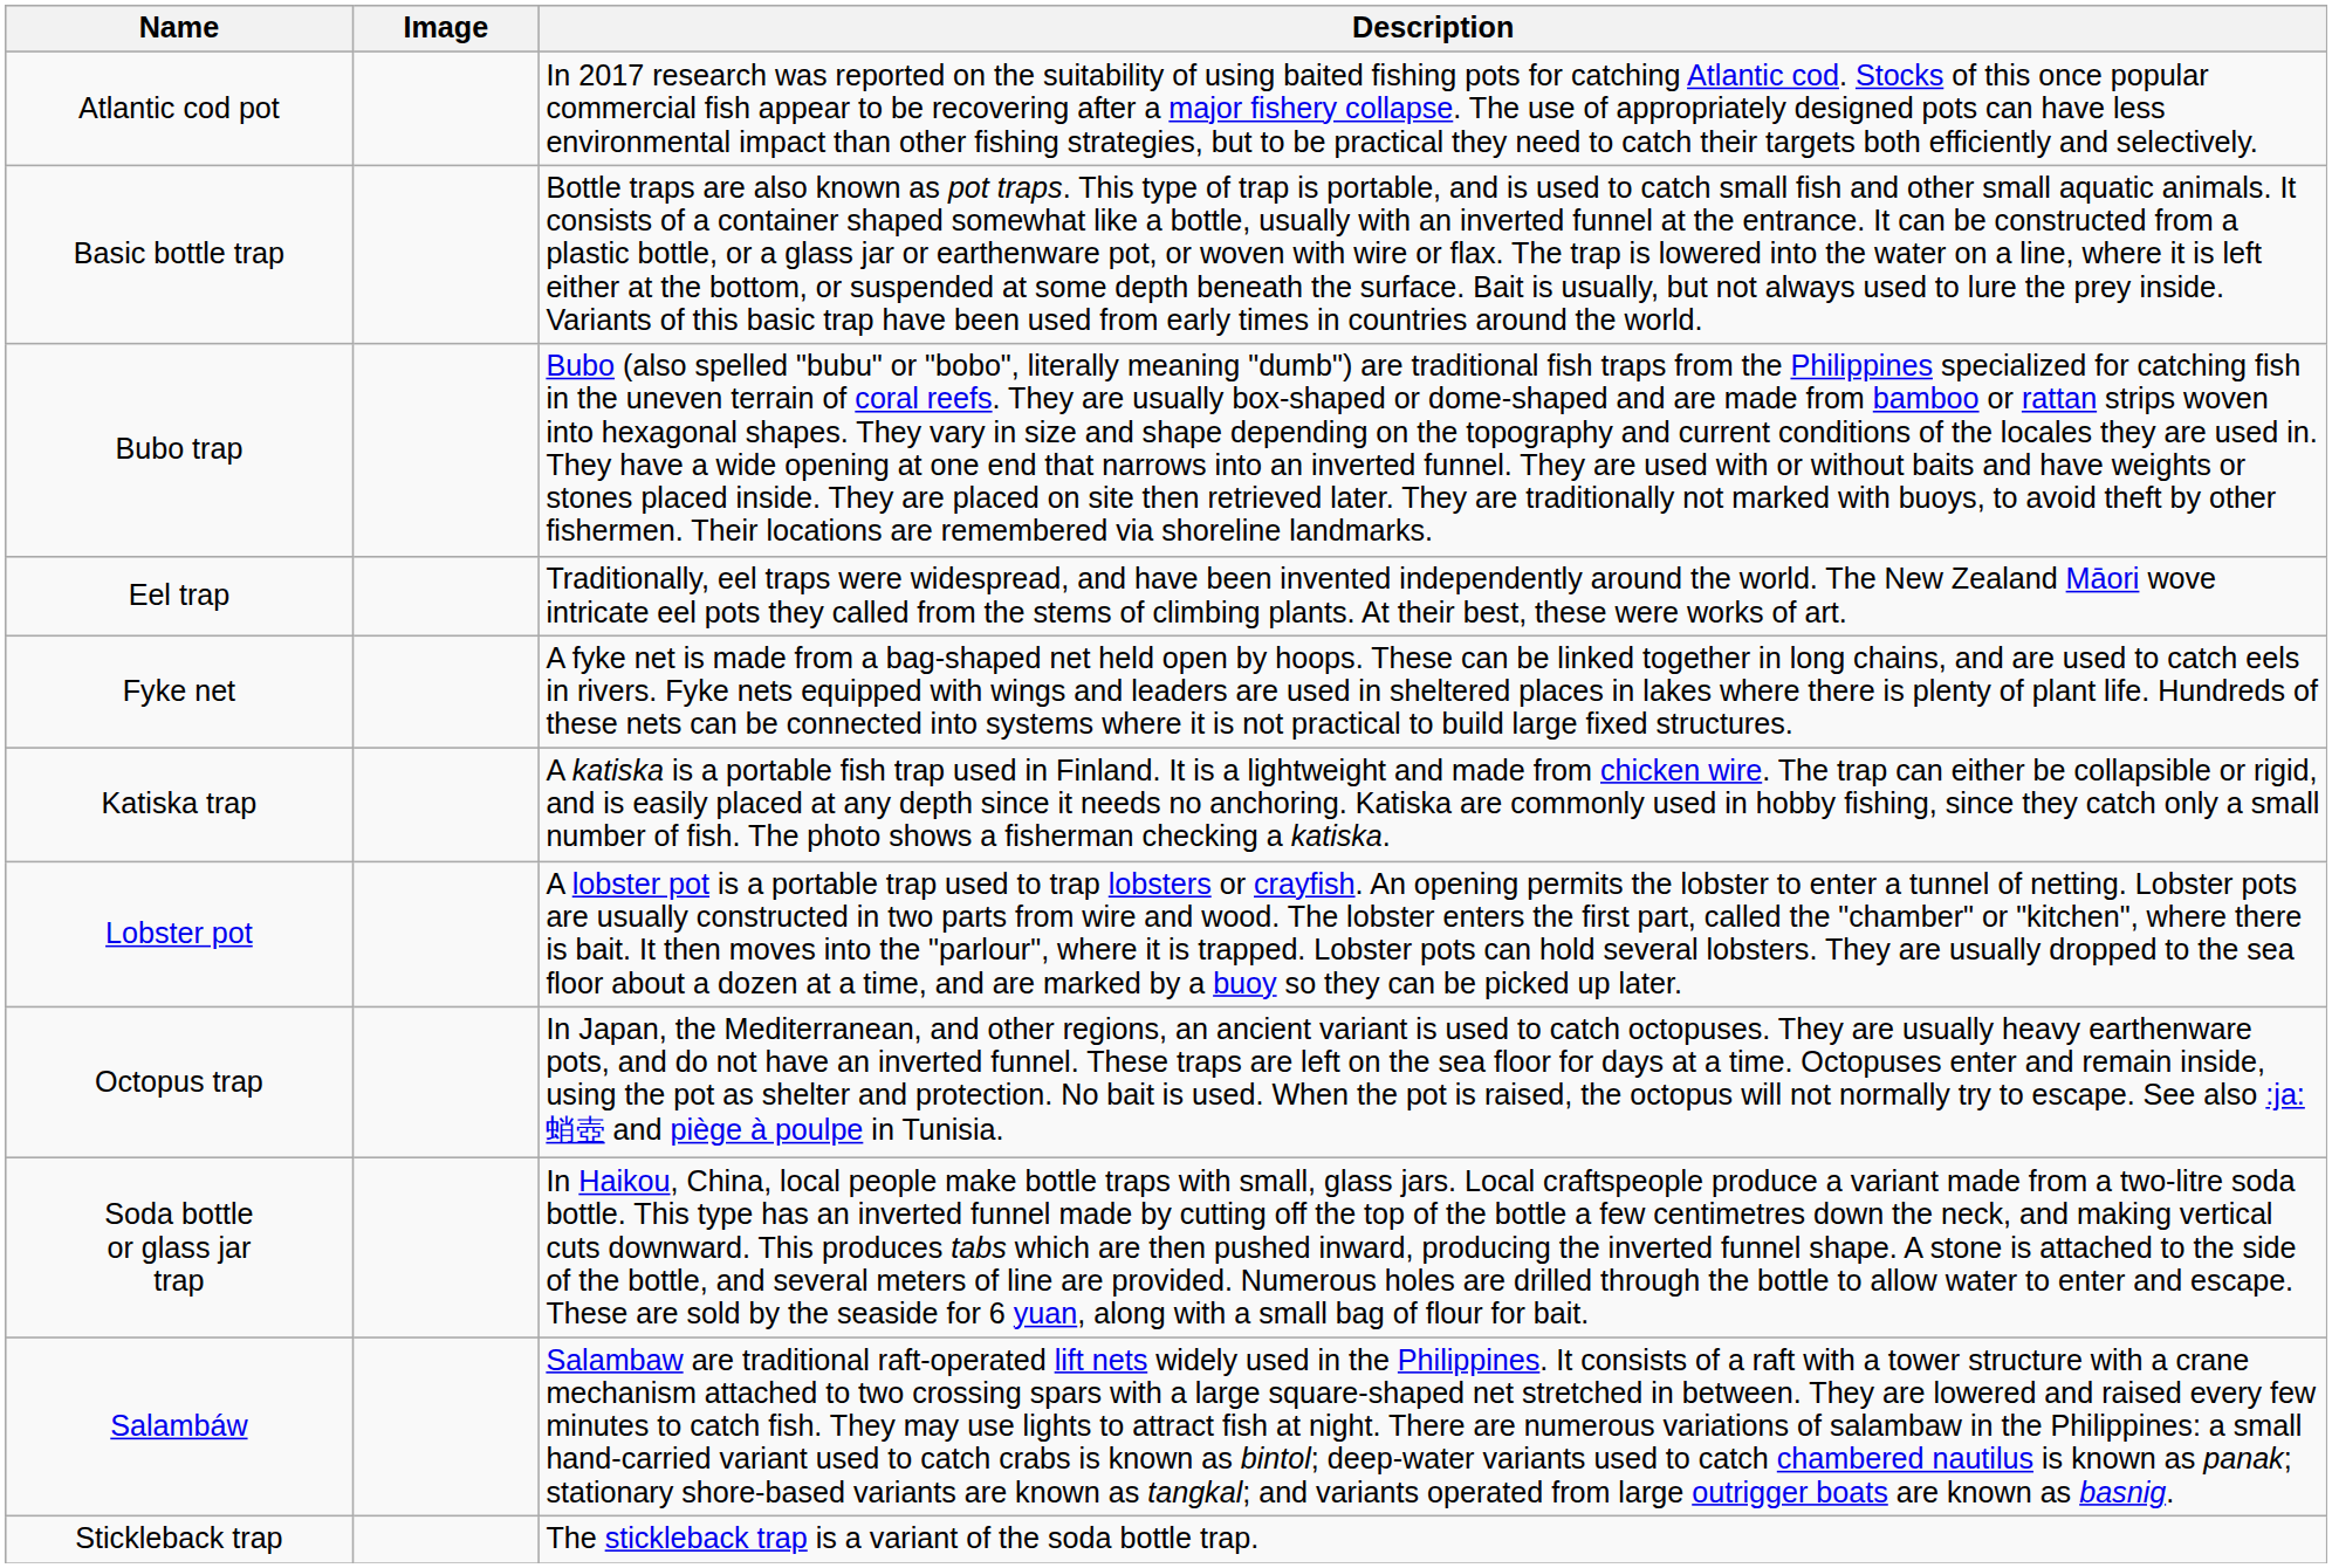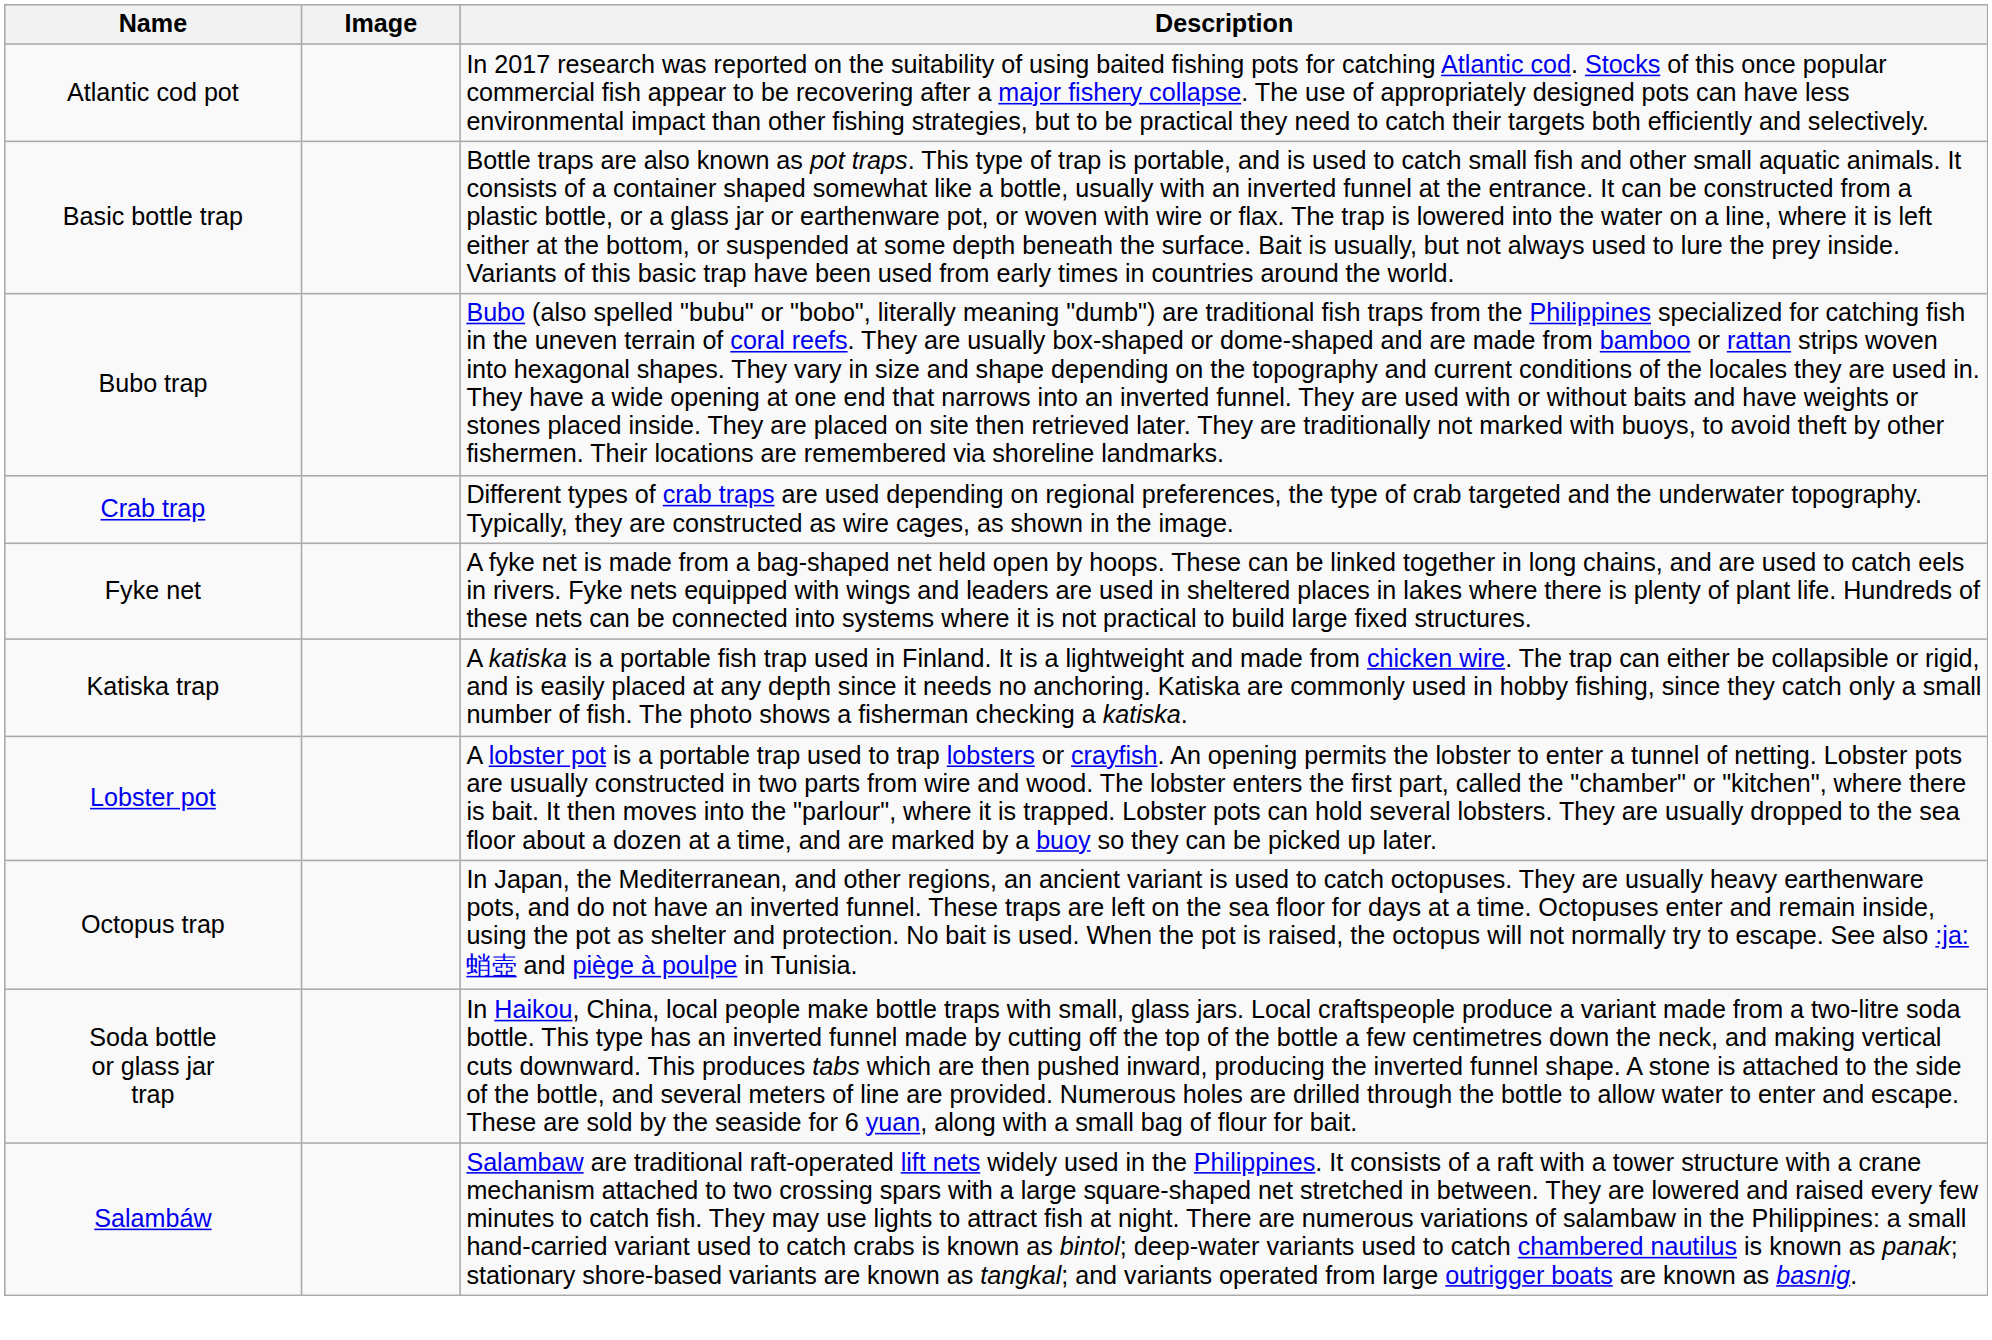+ row: Crab trap | Different types of crab traps are used depending on regional preferences, the type of crab targeted and the underwater topography. Typically, they are constructed as wire cages, as shown in the image.
- row: Eel trap | Traditionally, eel traps were widespread, and have been invented independently around the world. The New Zealand Māori wove intricate eel pots they called from the stems of climbing plants. At their best, these were works of art.
- row: Stickleback trap | The stickleback trap is a variant of the soda bottle trap.
